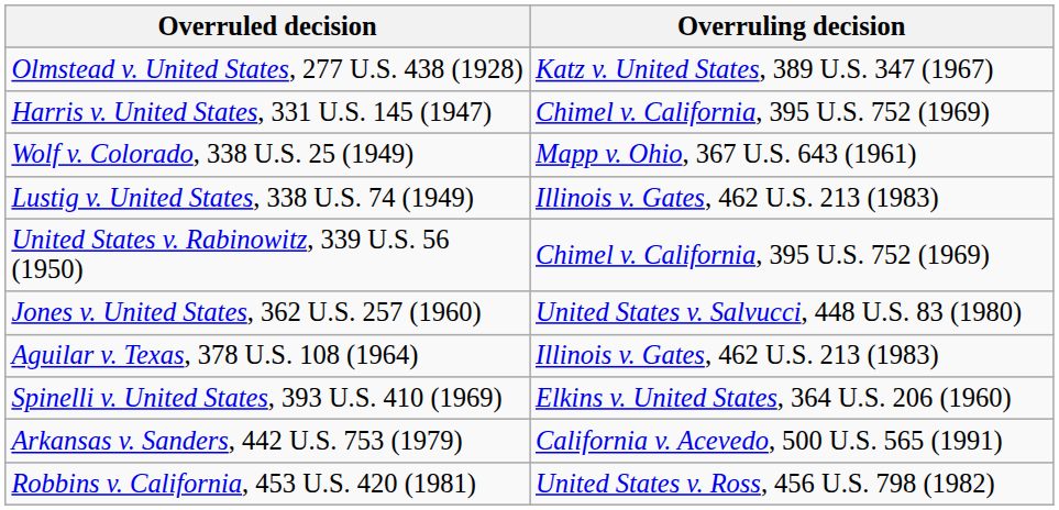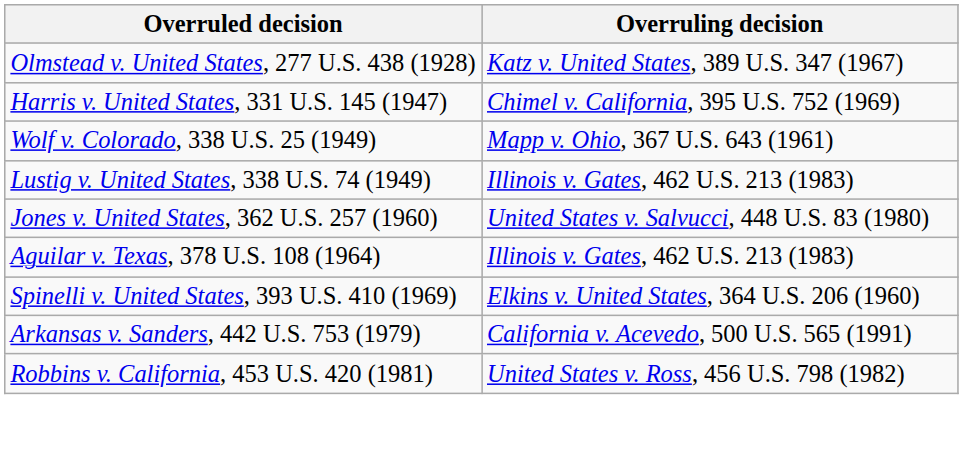- row: United States v. Rabinowitz, 339 U.S. 56 (1950) | Chimel v. California, 395 U.S. 752 (1969)
